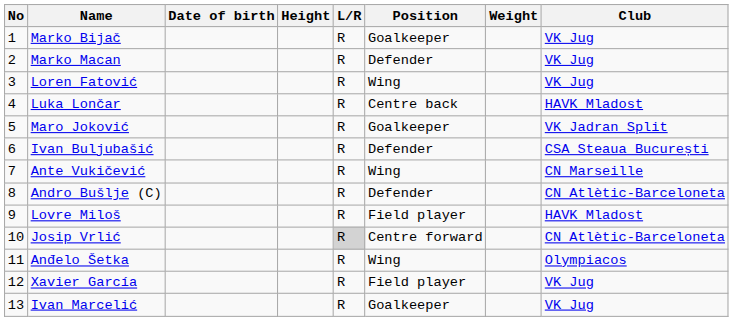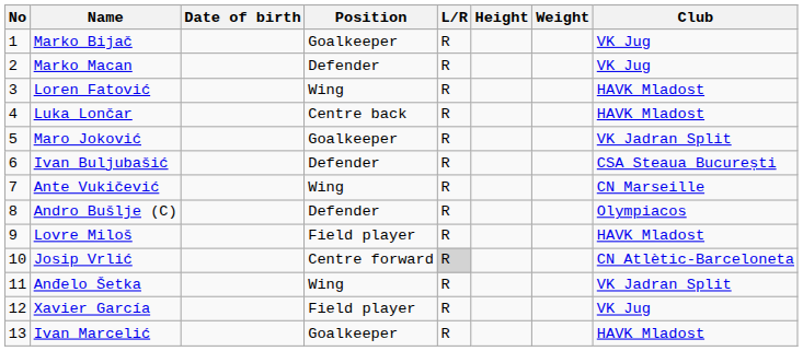columns swapped: Position <-> Height
Loren Fatović | Club: VK Jug -> HAVK Mladost
Andro Bušlje (C) | Club: CN Atlètic-Barceloneta -> Olympiacos
Anđelo Šetka | Club: Olympiacos -> VK Jadran Split
Ivan Marcelić | Club: VK Jug -> HAVK Mladost
